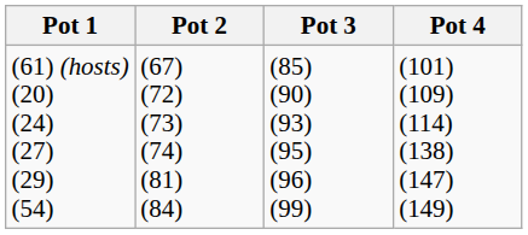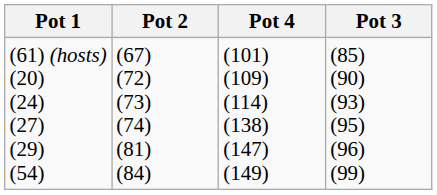columns swapped: Pot 3 <-> Pot 4
